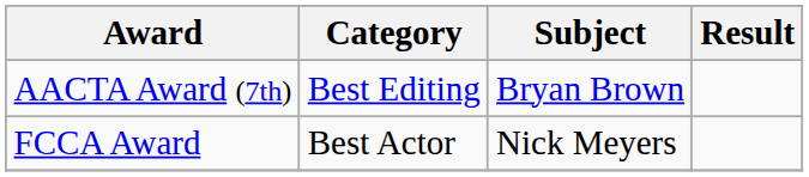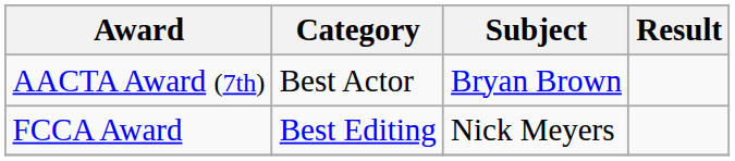AACTA Award (7th) | Category: Best Editing -> Best Actor
FCCA Award | Category: Best Actor -> Best Editing
